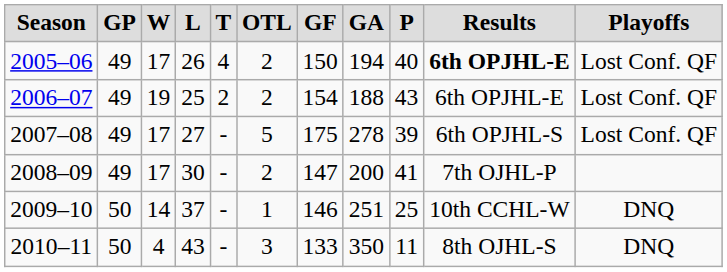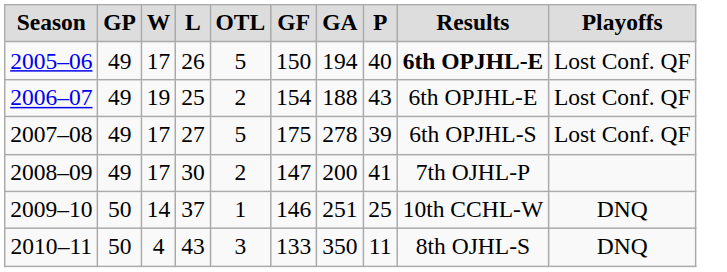- column: T | 4 | 2 | - | - | - | -
2005–06 | OTL: 2 -> 5
